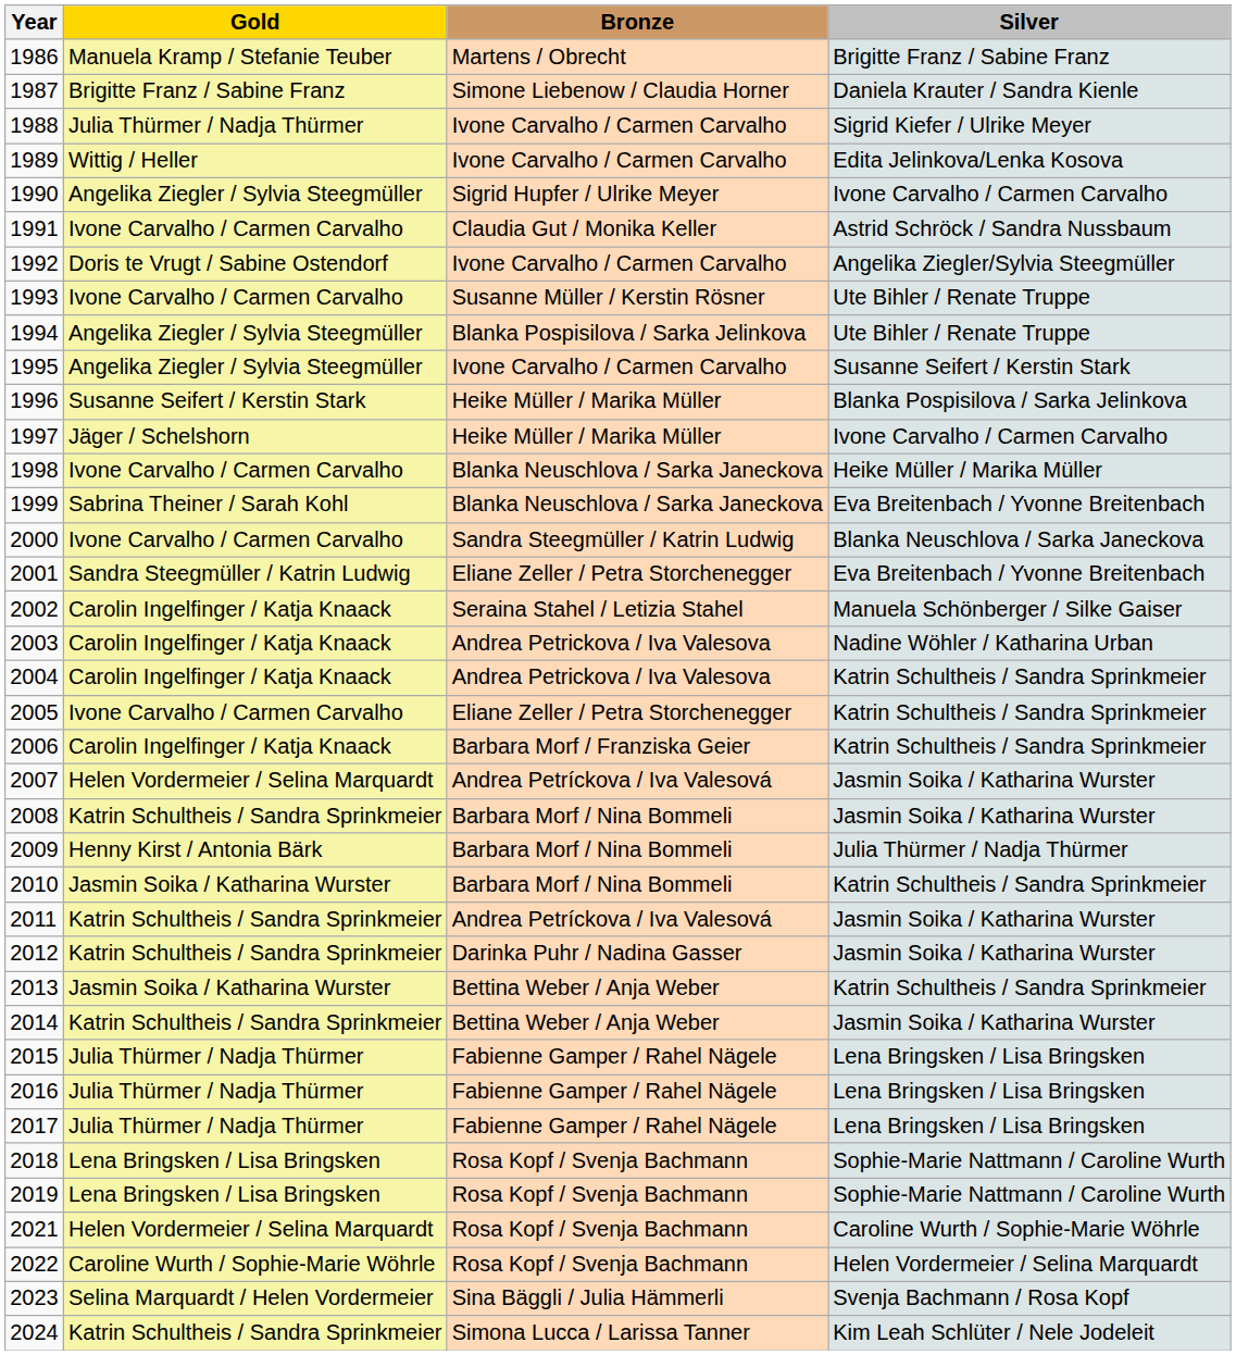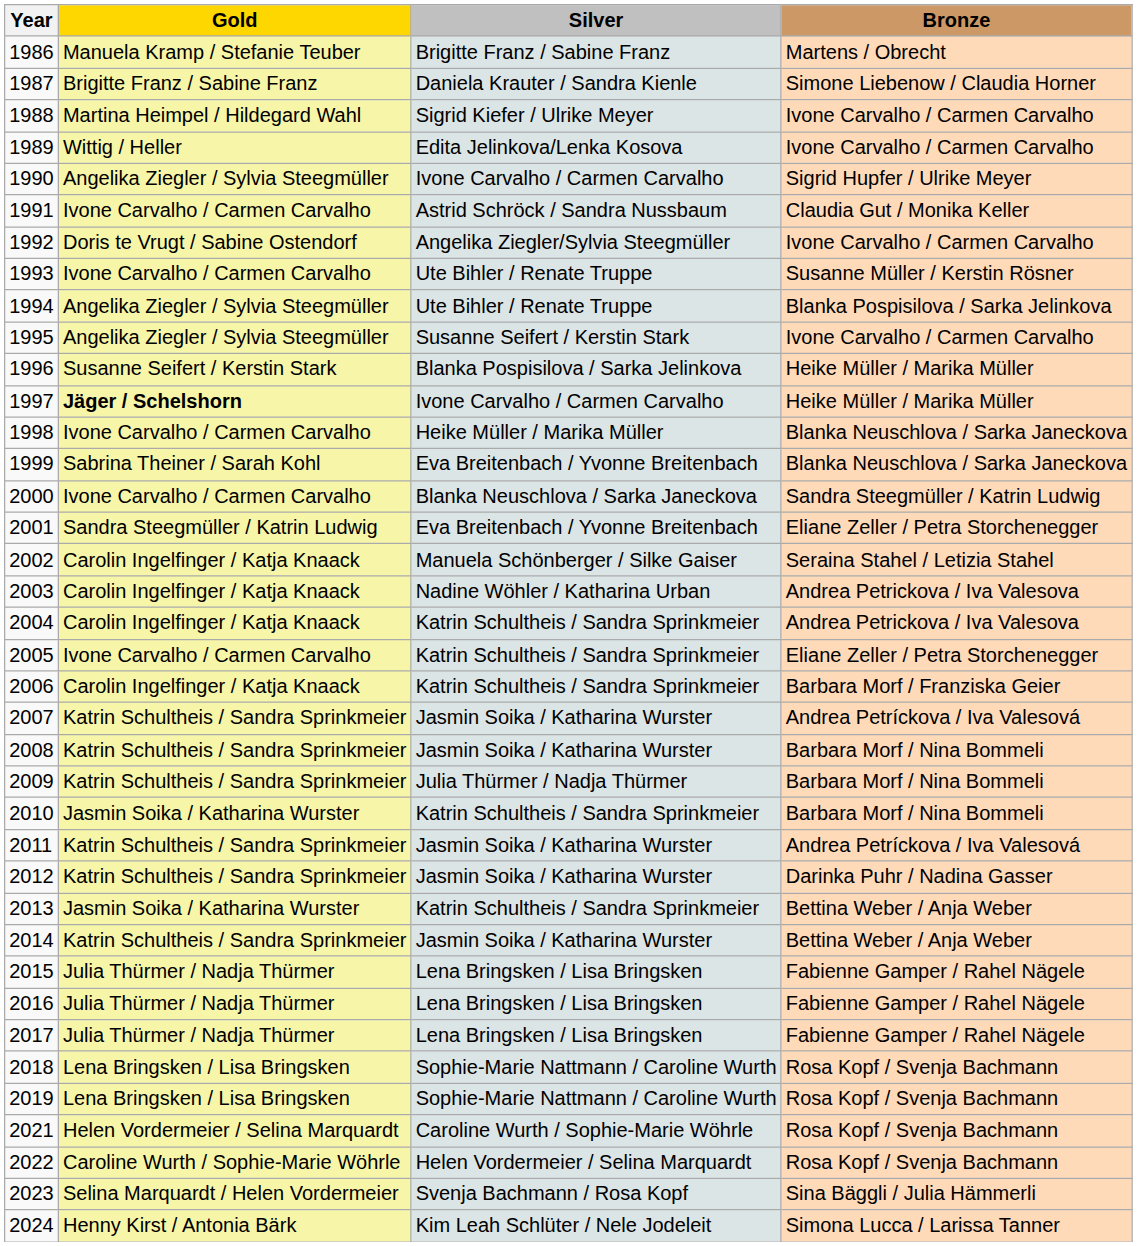columns swapped: Silver <-> Bronze
1988 | Gold: Julia Thürmer / Nadja Thürmer -> Martina Heimpel / Hildegard Wahl
1997 | Gold: normal -> bold
2007 | Gold: Helen Vordermeier / Selina Marquardt -> Katrin Schultheis / Sandra Sprinkmeier
2009 | Gold: Henny Kirst / Antonia Bärk -> Katrin Schultheis / Sandra Sprinkmeier
2024 | Gold: Katrin Schultheis / Sandra Sprinkmeier -> Henny Kirst / Antonia Bärk
